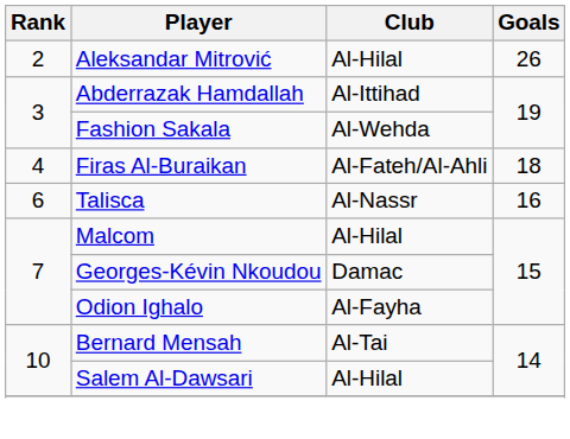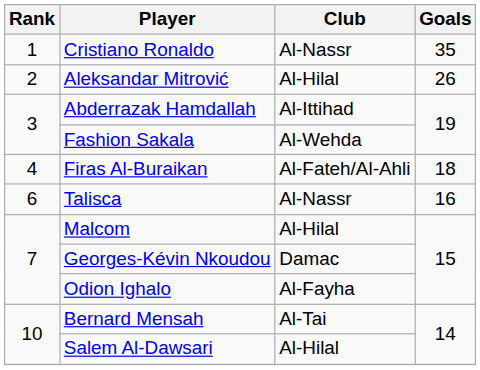+ row: 1 | Cristiano Ronaldo | Al-Nassr | 35
